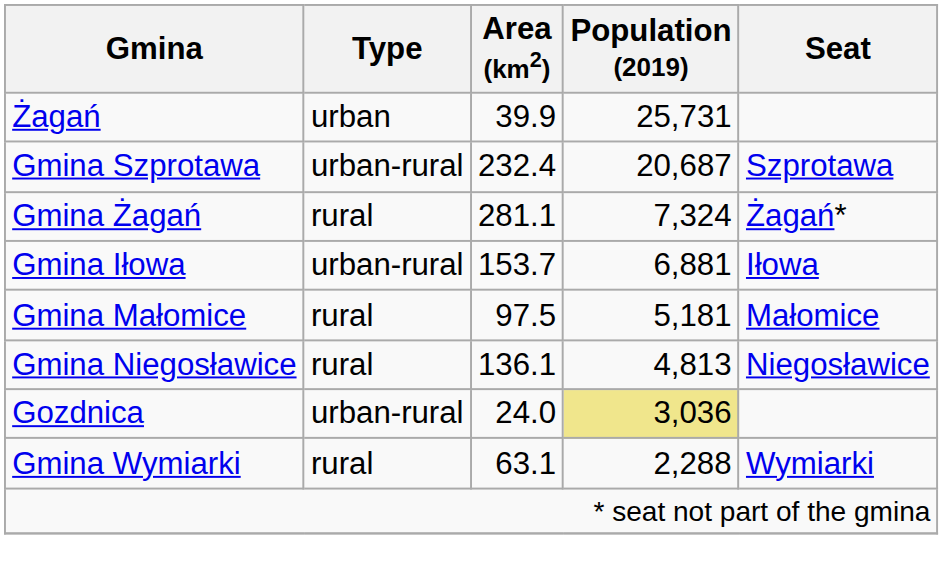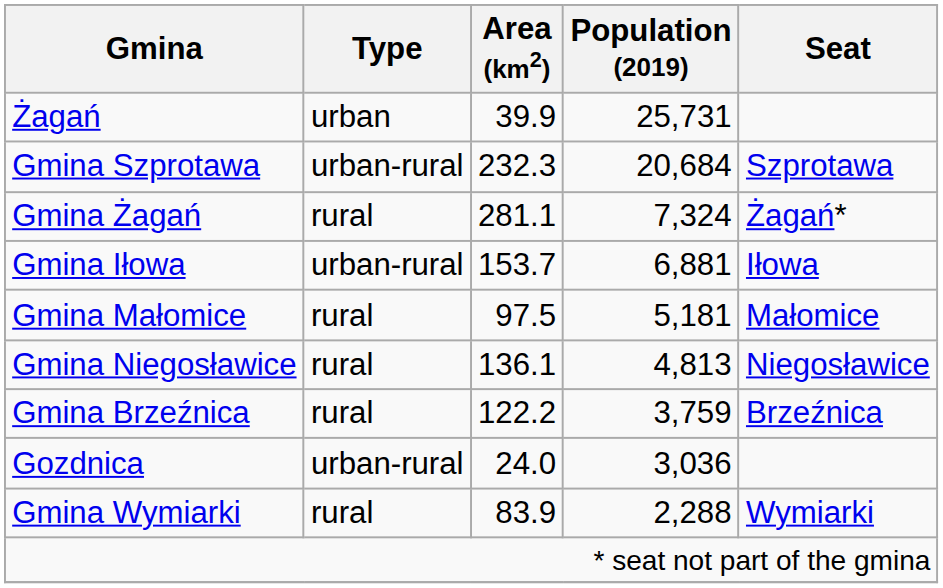Gmina Szprotawa | Area (km2): 232.4 -> 232.3
Gmina Szprotawa | Population (2019): 20,687 -> 20,684
+ row: Gmina Brzeźnica | rural | 122.2 | 3,759 | Brzeźnica
Gozdnica | Population (2019): khaki background -> no background
Gmina Wymiarki | Area (km2): 63.1 -> 83.9
